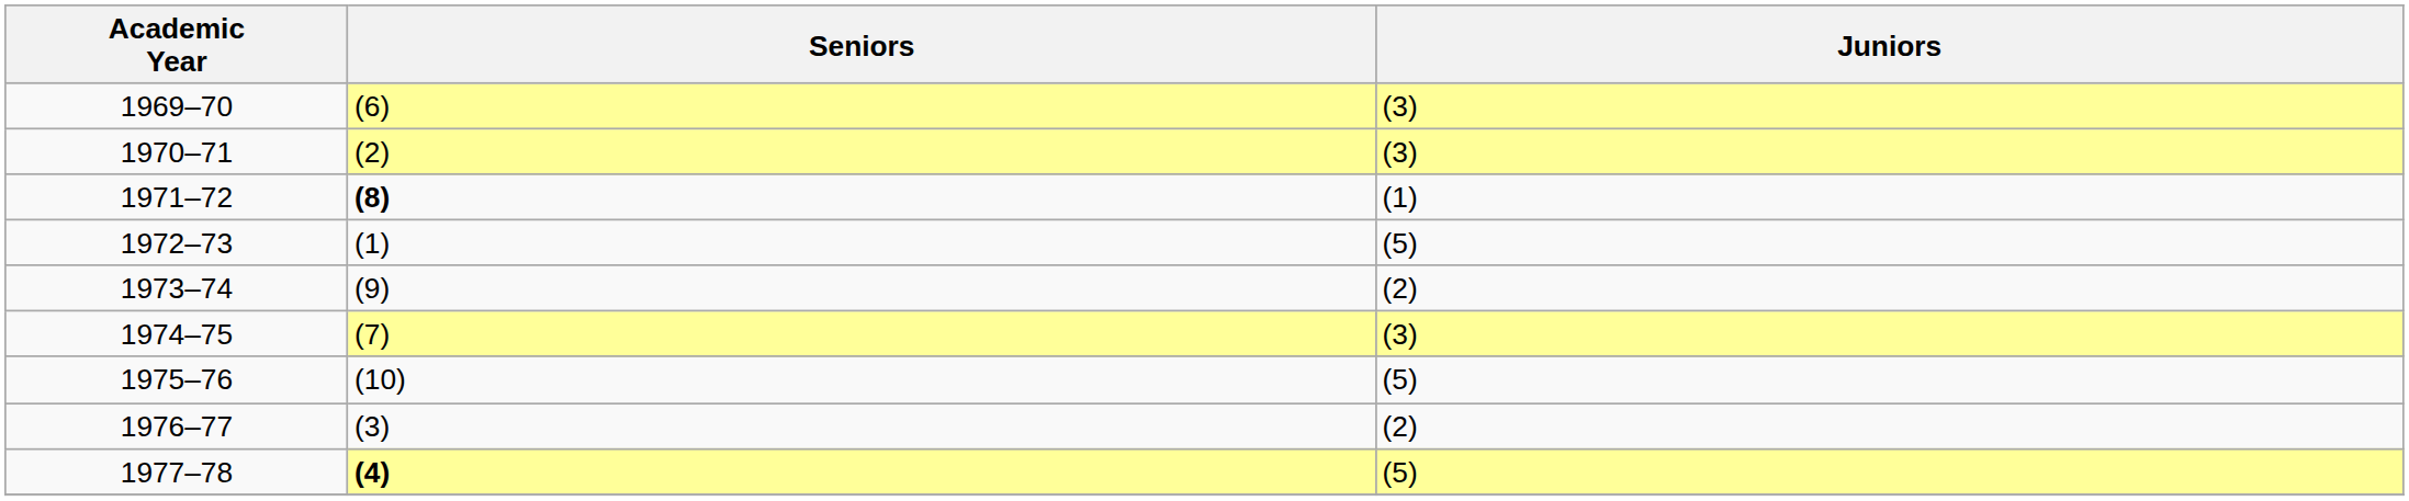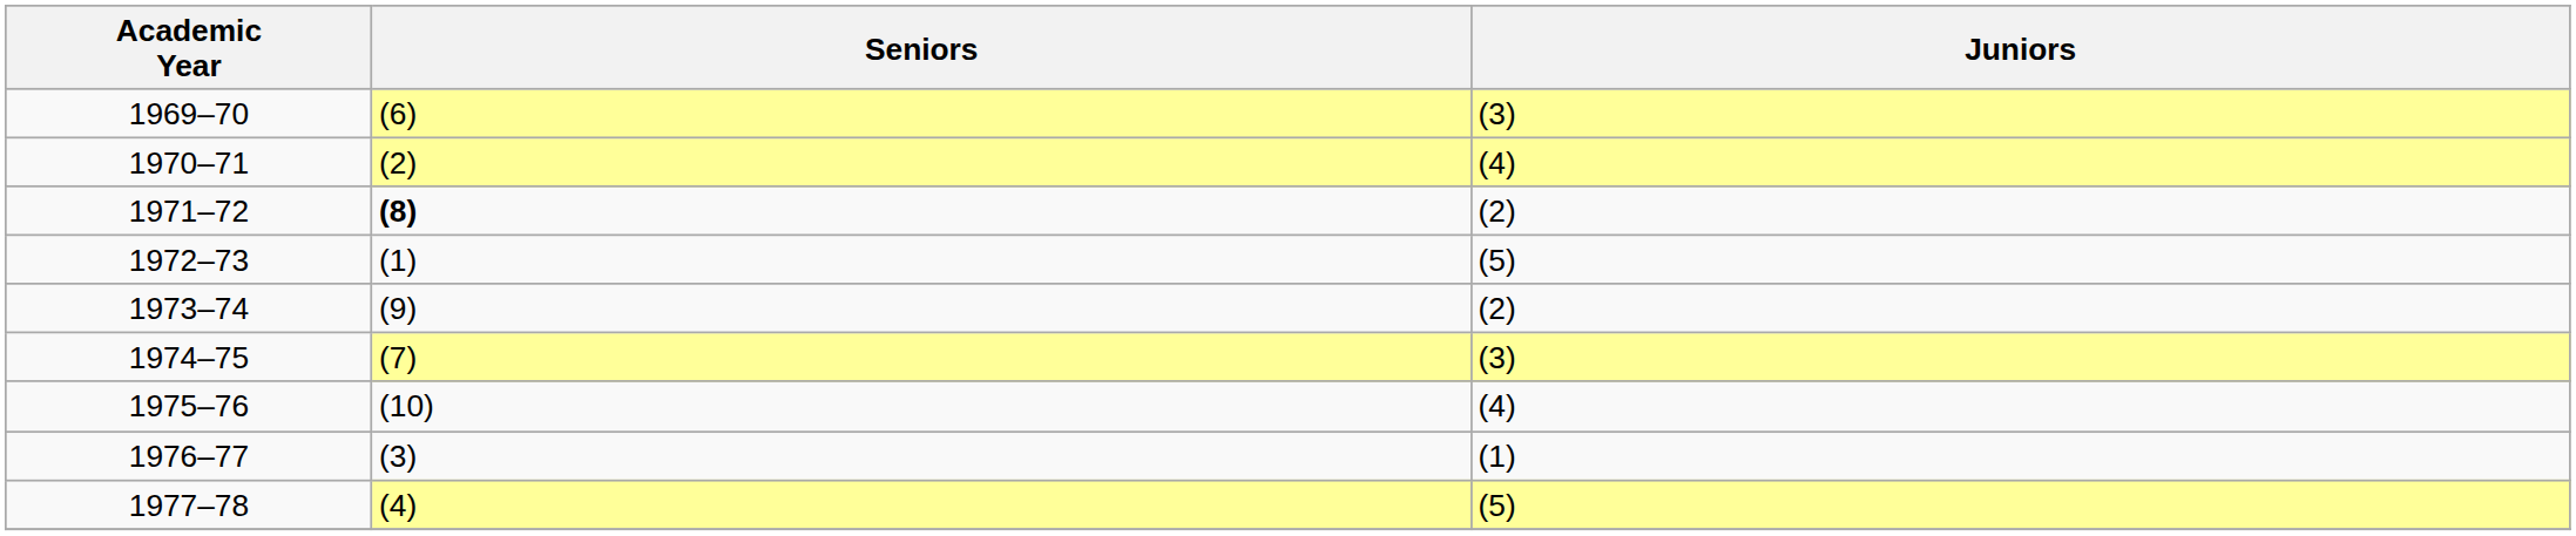1970–71 | Juniors: (3) -> (4)
1971–72 | Juniors: (1) -> (2)
1975–76 | Juniors: (5) -> (4)
1976–77 | Juniors: (2) -> (1)
1977–78 | Seniors: bold -> normal
